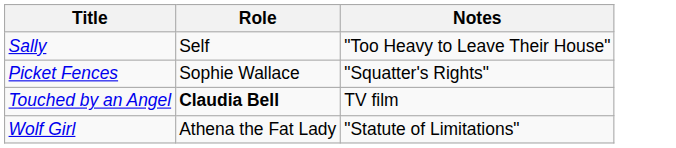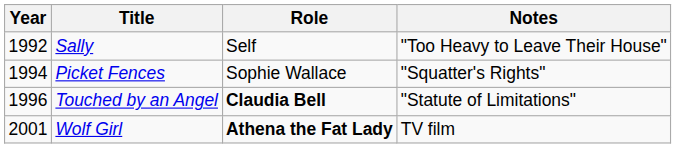+ column: Year | 1992 | 1994 | 1996 | 2001
Touched by an Angel | Notes: TV film -> "Statute of Limitations"
Wolf Girl | Role: normal -> bold
Wolf Girl | Notes: "Statute of Limitations" -> TV film
